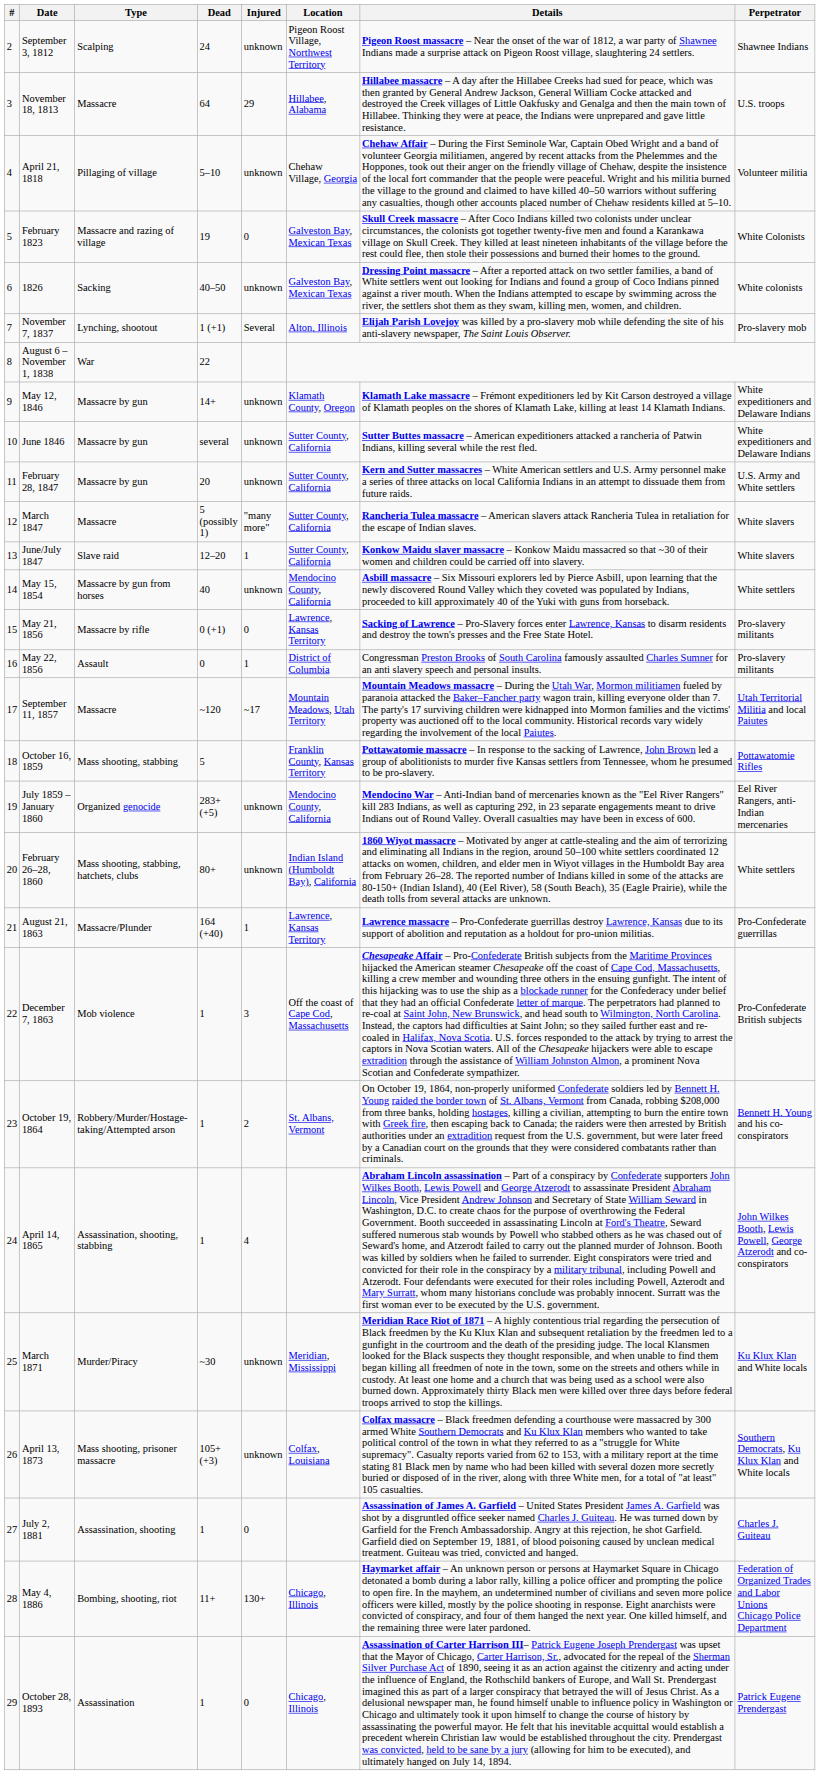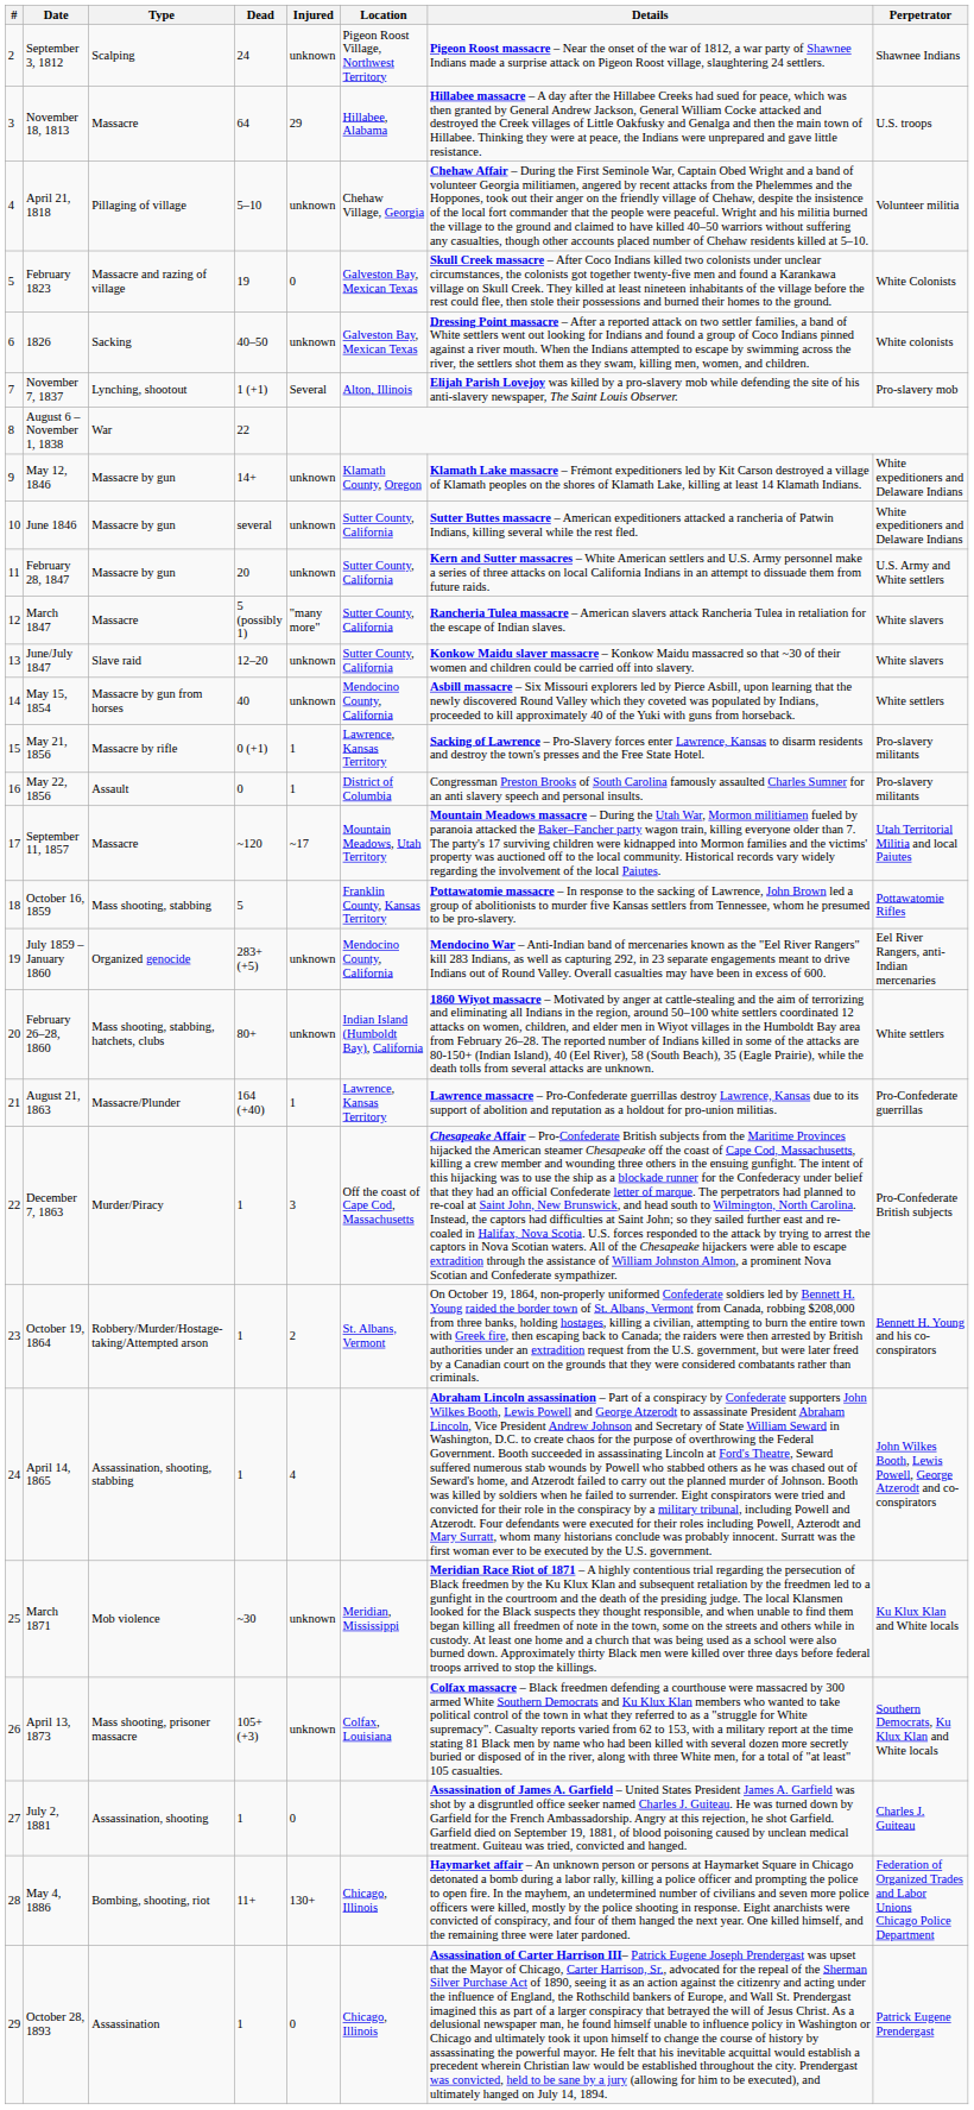June/July 1847 | Injured: 1 -> unknown
May 21, 1856 | Injured: 0 -> 1
December 7, 1863 | Type: Mob violence -> Murder/Piracy
March 1871 | Type: Murder/Piracy -> Mob violence
